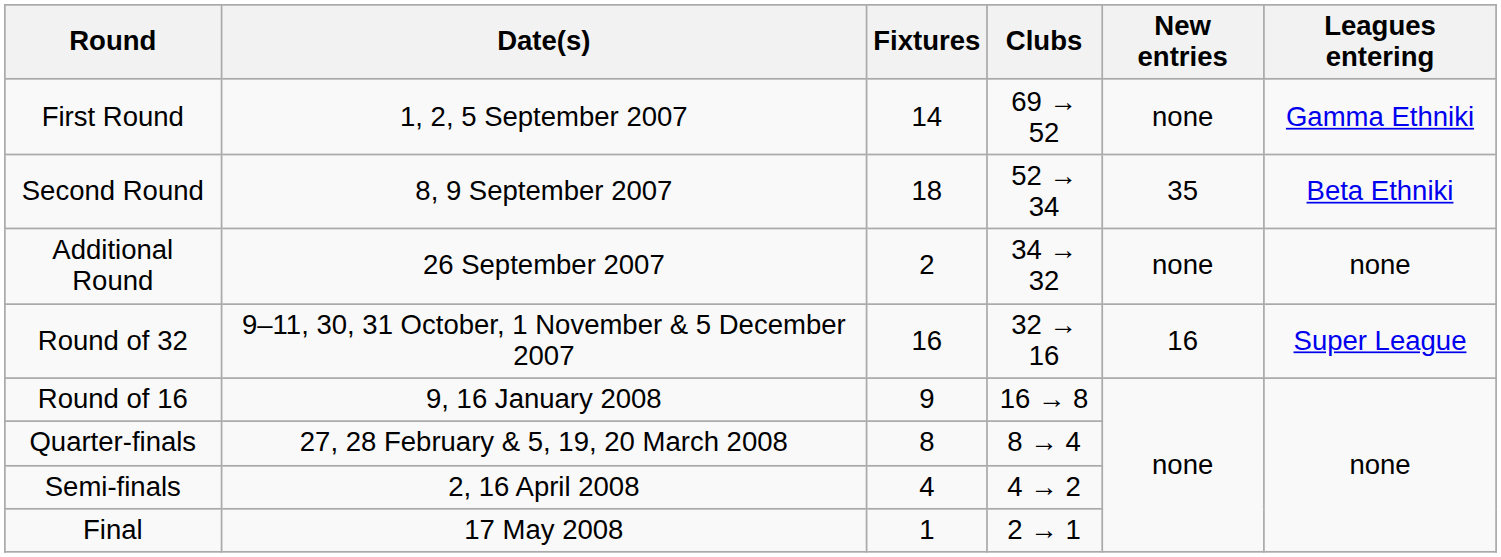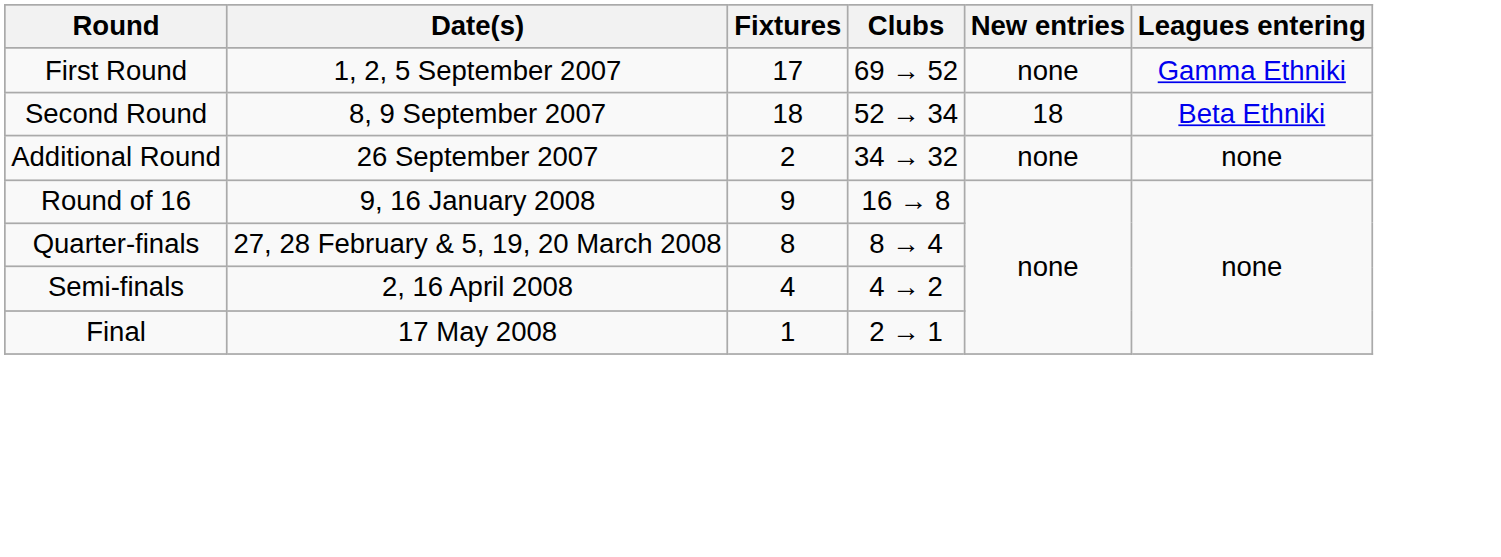First Round | Fixtures: 14 -> 17
Second Round | New entries: 35 -> 18
- row: Round of 32 | 9–11, 30, 31 October, 1 November & 5 December 2007 | 16 | 32 → 16 | 16 | Super League
